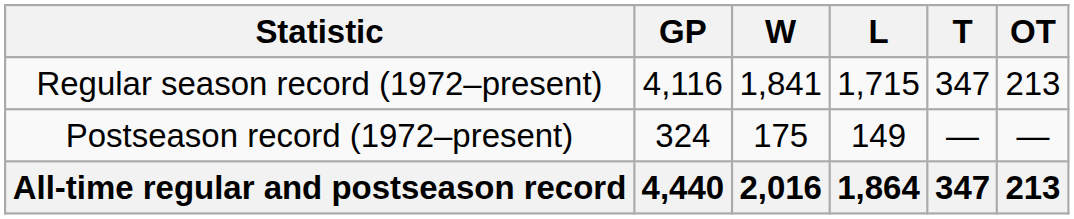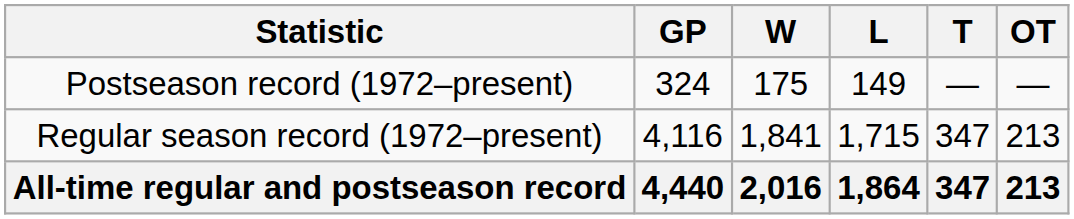rows swapped: Regular season record (1972–present) <-> Postseason record (1972–present)
